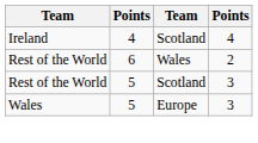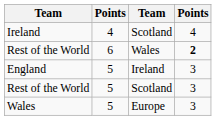Rest of the World / Wales | column 4: normal -> bold
+ row: England | 5 | Ireland | 3
